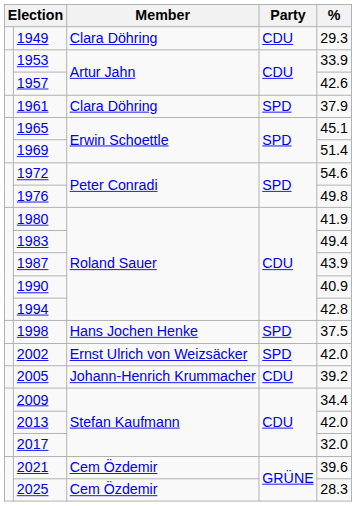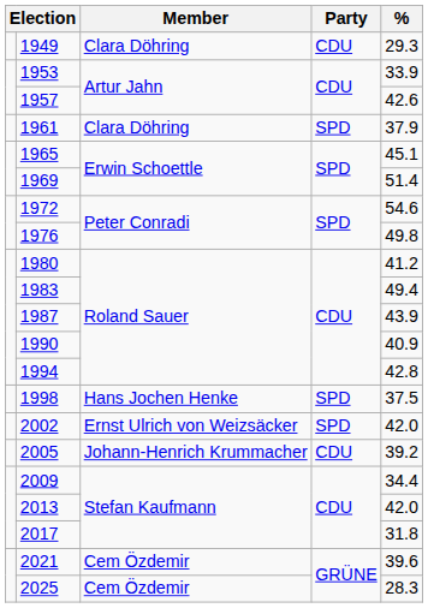1980 | %: 41.9 -> 41.2
2017 | %: 32.0 -> 31.8
